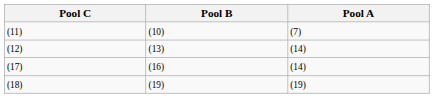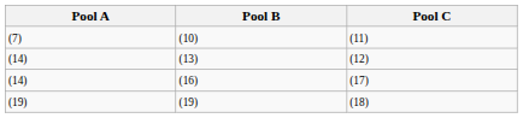columns swapped: Pool A <-> Pool C
